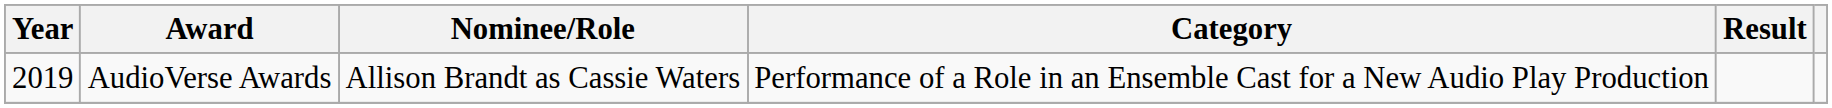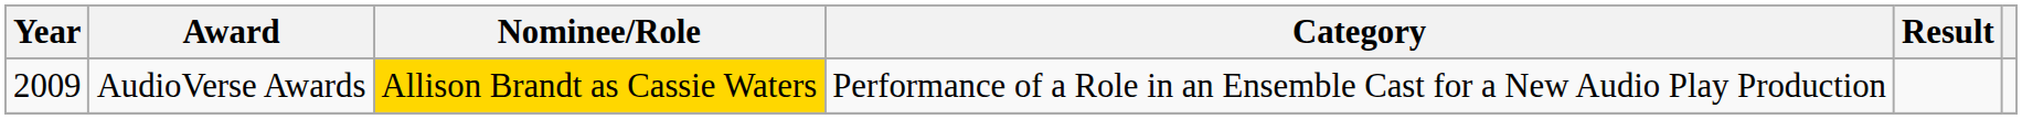AudioVerse Awards | Year: 2019 -> 2009
AudioVerse Awards | Nominee/Role: no background -> gold background
